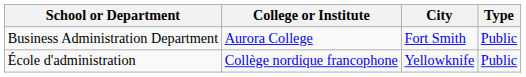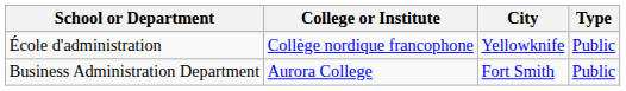rows swapped: Business Administration Department <-> École d'administration
